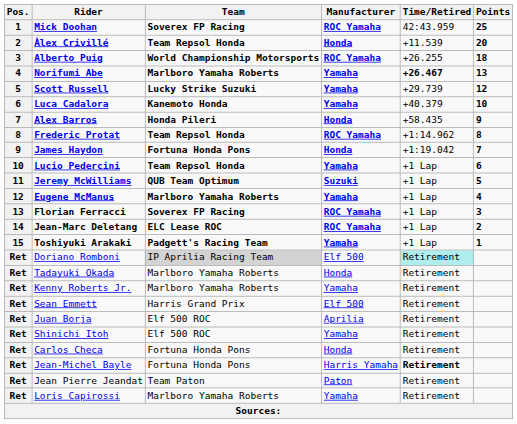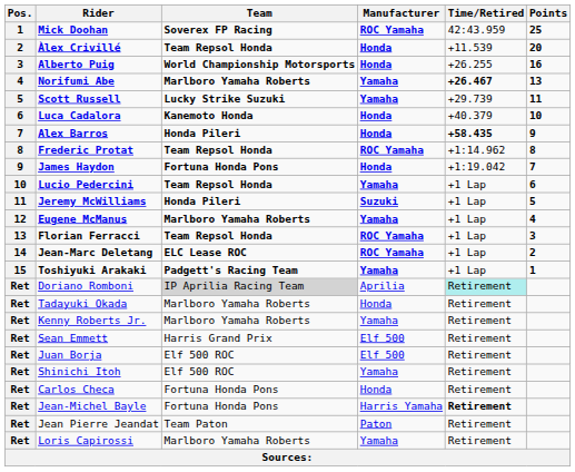Alberto Puig | Manufacturer: ROC Yamaha -> Honda
Alberto Puig | Points: 18 -> 16
Scott Russell | Points: 12 -> 11
Luca Cadalora | Manufacturer: Yamaha -> Honda
Alex Barros | Time/Retired: normal -> bold
Jeremy McWilliams | Team: QUB Team Optimum -> Honda Pileri
Florian Ferracci | Team: Soverex FP Racing -> Team Repsol Honda
Doriano Romboni | Manufacturer: Elf 500 -> Aprilia
Juan Borja | Manufacturer: Aprilia -> Elf 500
